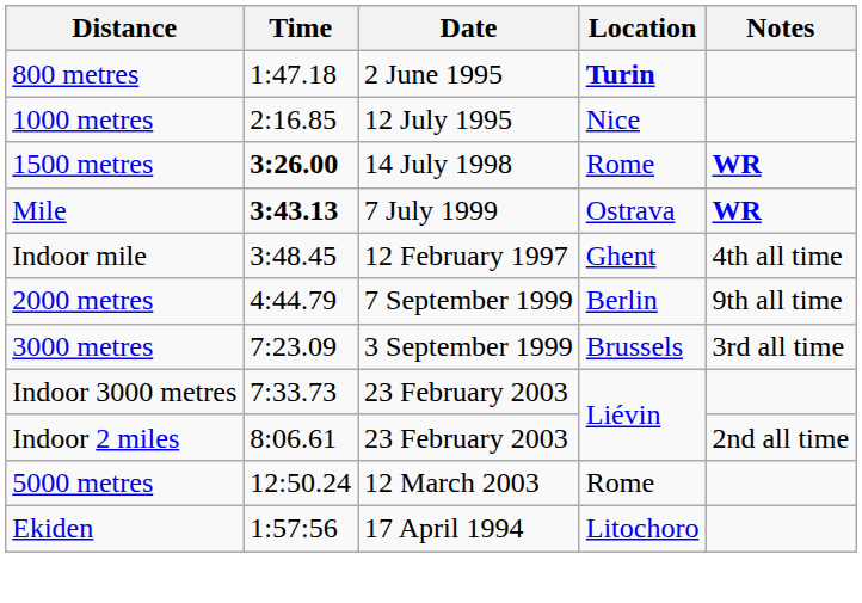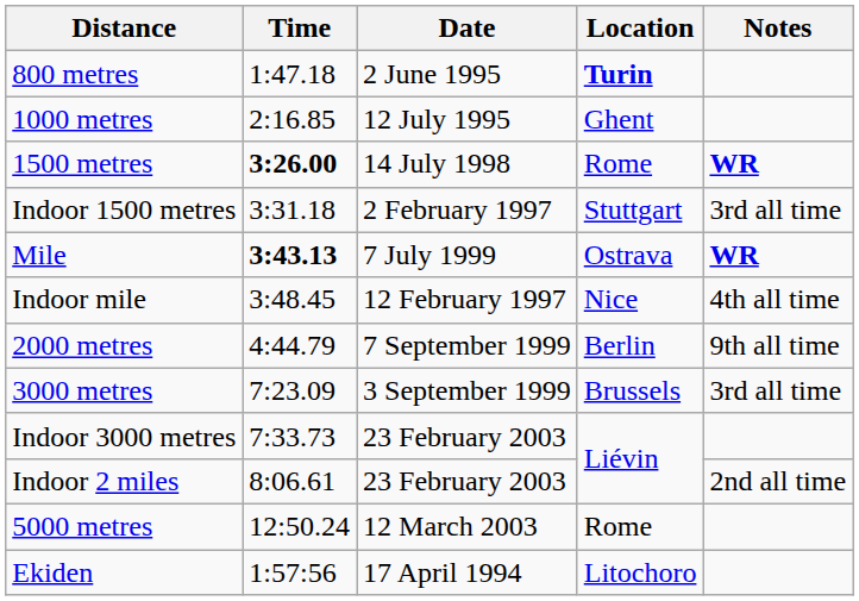1000 metres | Location: Nice -> Ghent
+ row: Indoor 1500 metres | 3:31.18 | 2 February 1997 | Stuttgart | 3rd all time
Indoor mile | Location: Ghent -> Nice
